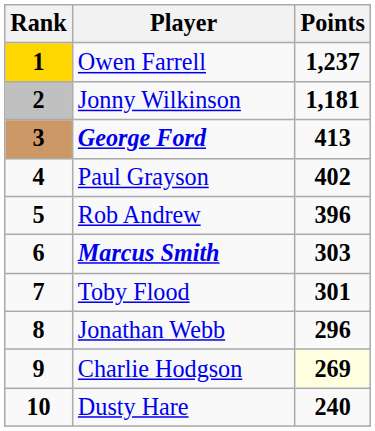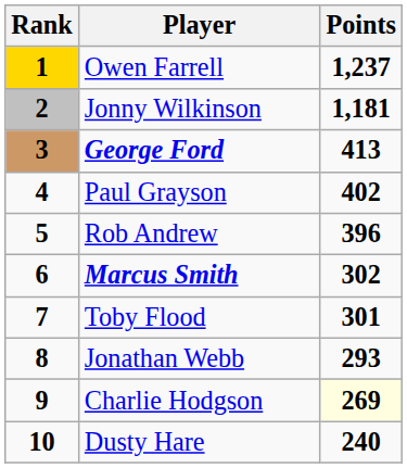Marcus Smith | Points: 303 -> 302
Jonathan Webb | Points: 296 -> 293
